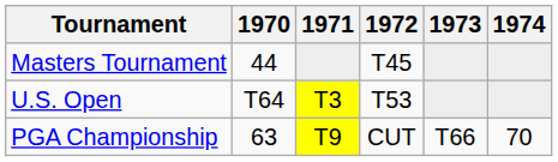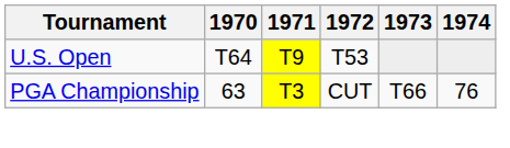- row: Masters Tournament | 44 | T45
U.S. Open | 1971: T3 -> T9
PGA Championship | 1971: T9 -> T3
PGA Championship | 1974: 70 -> 76
